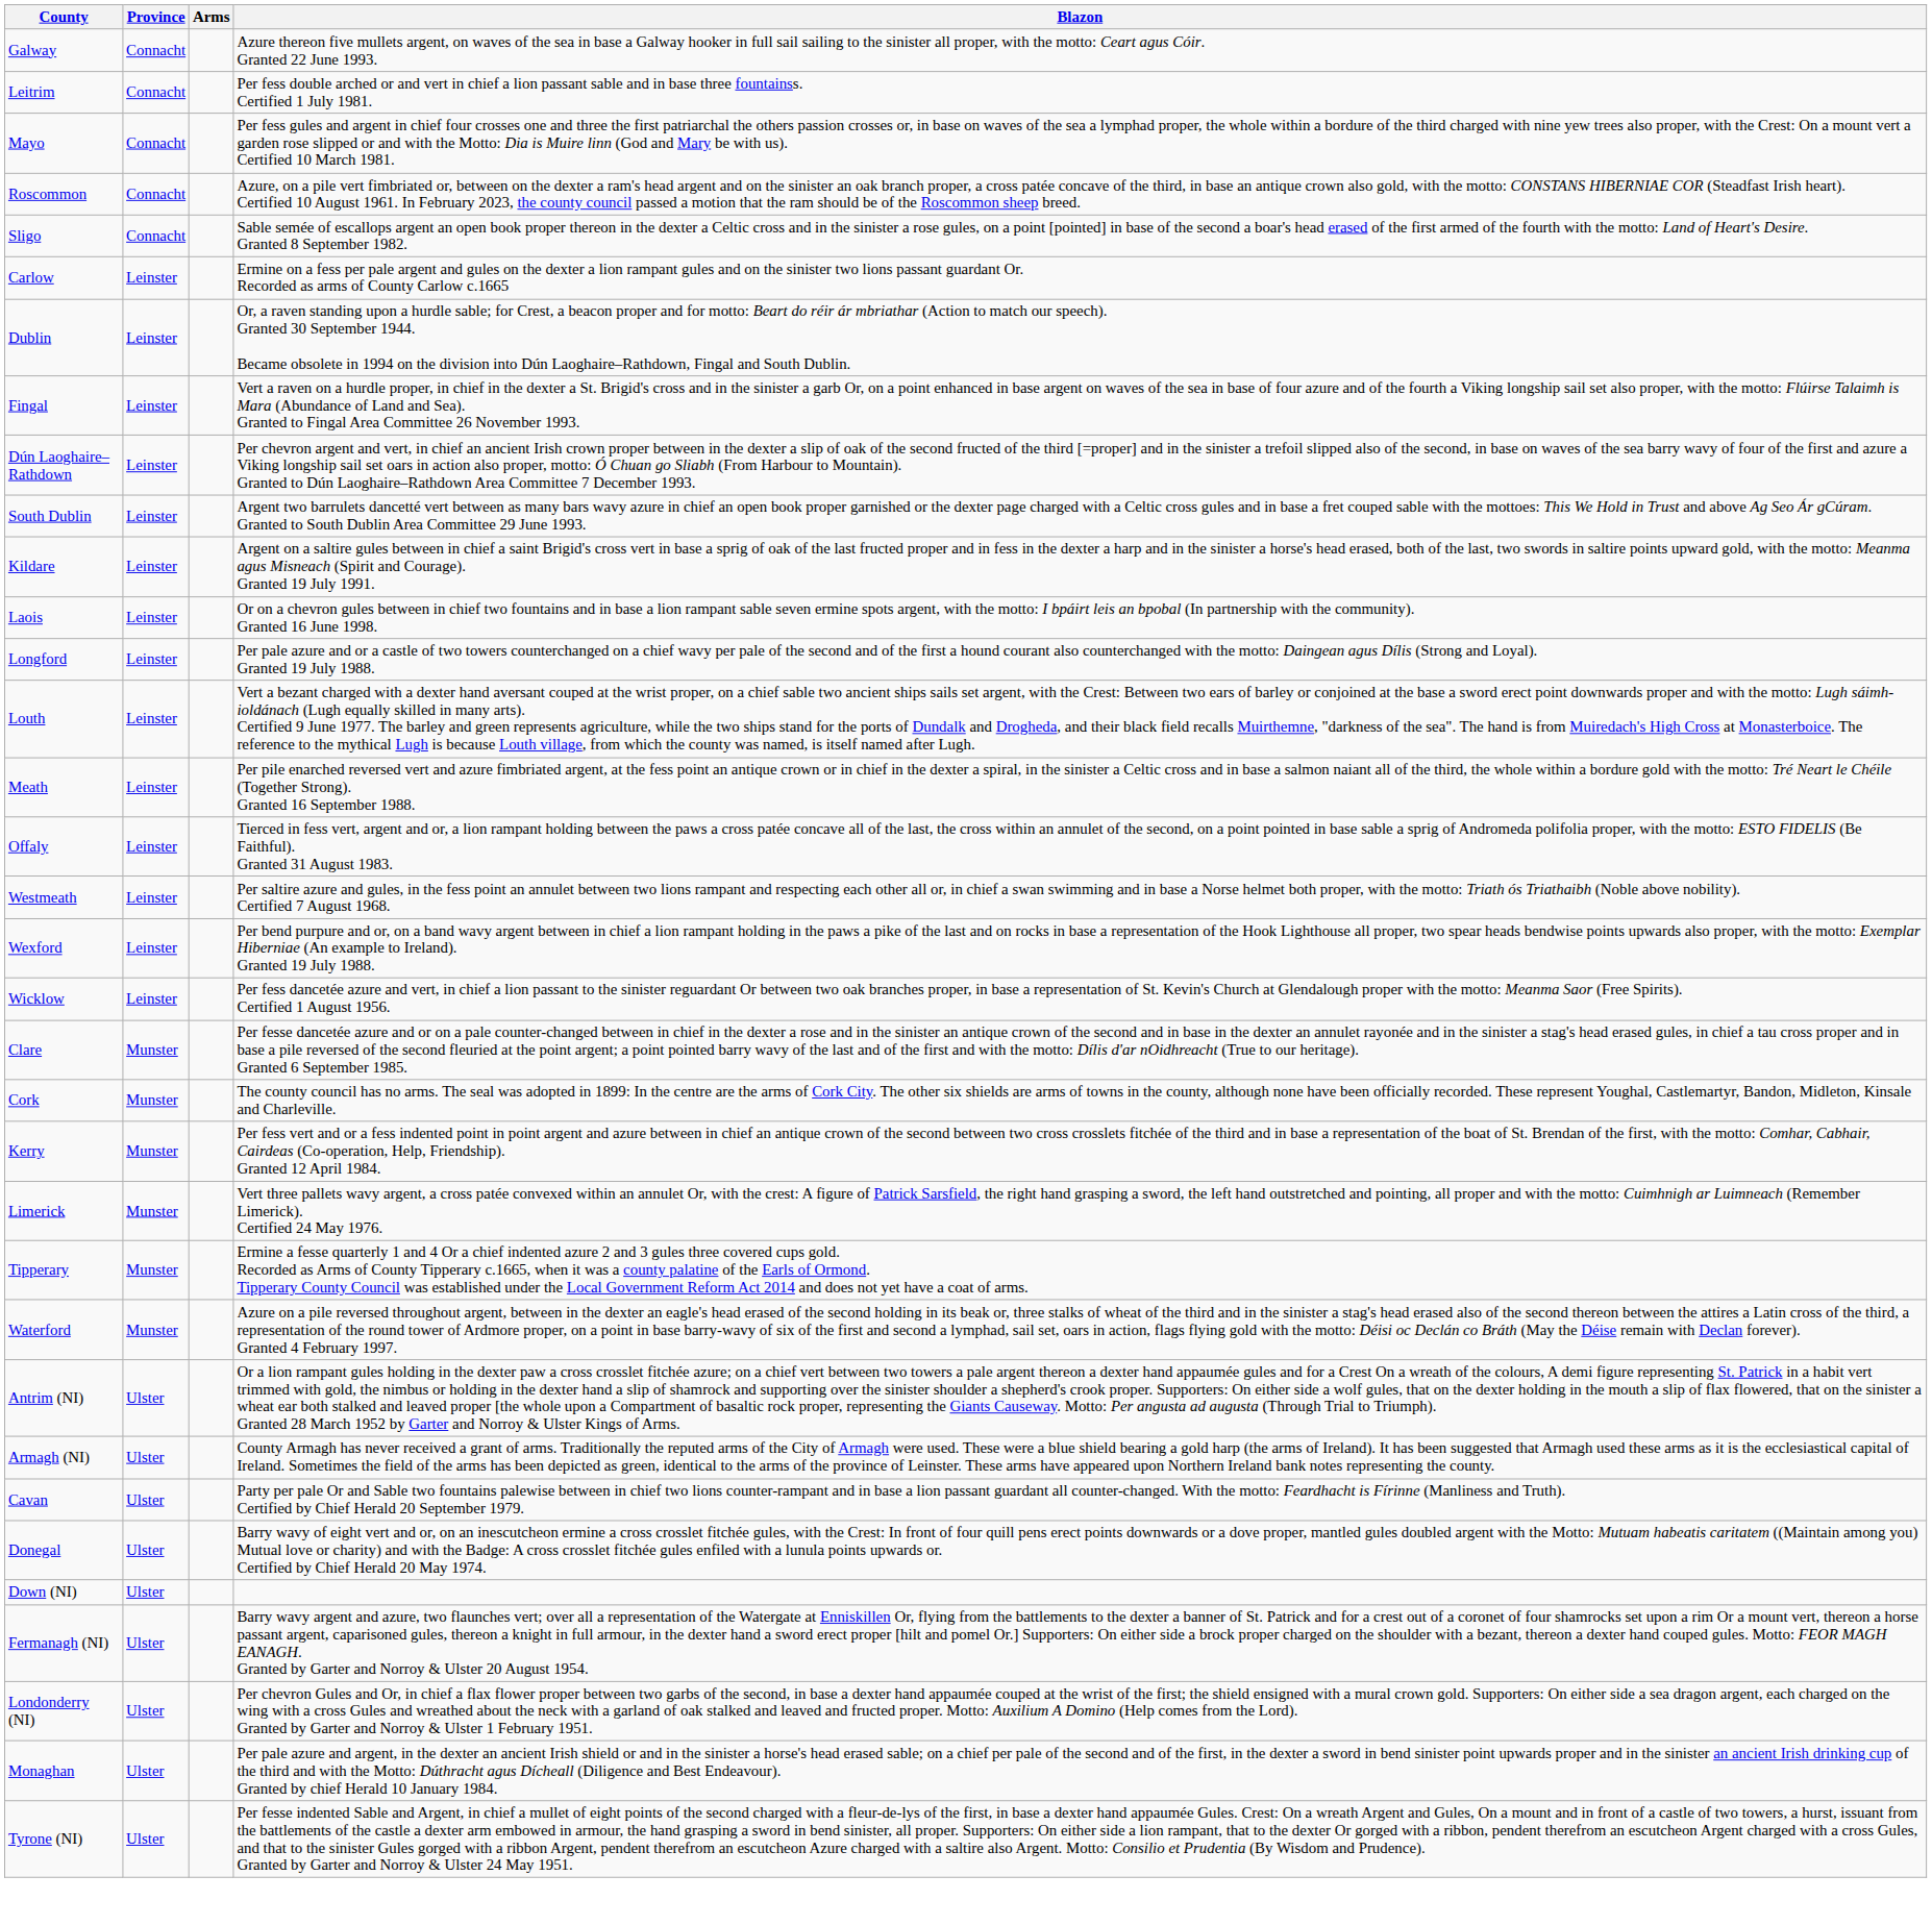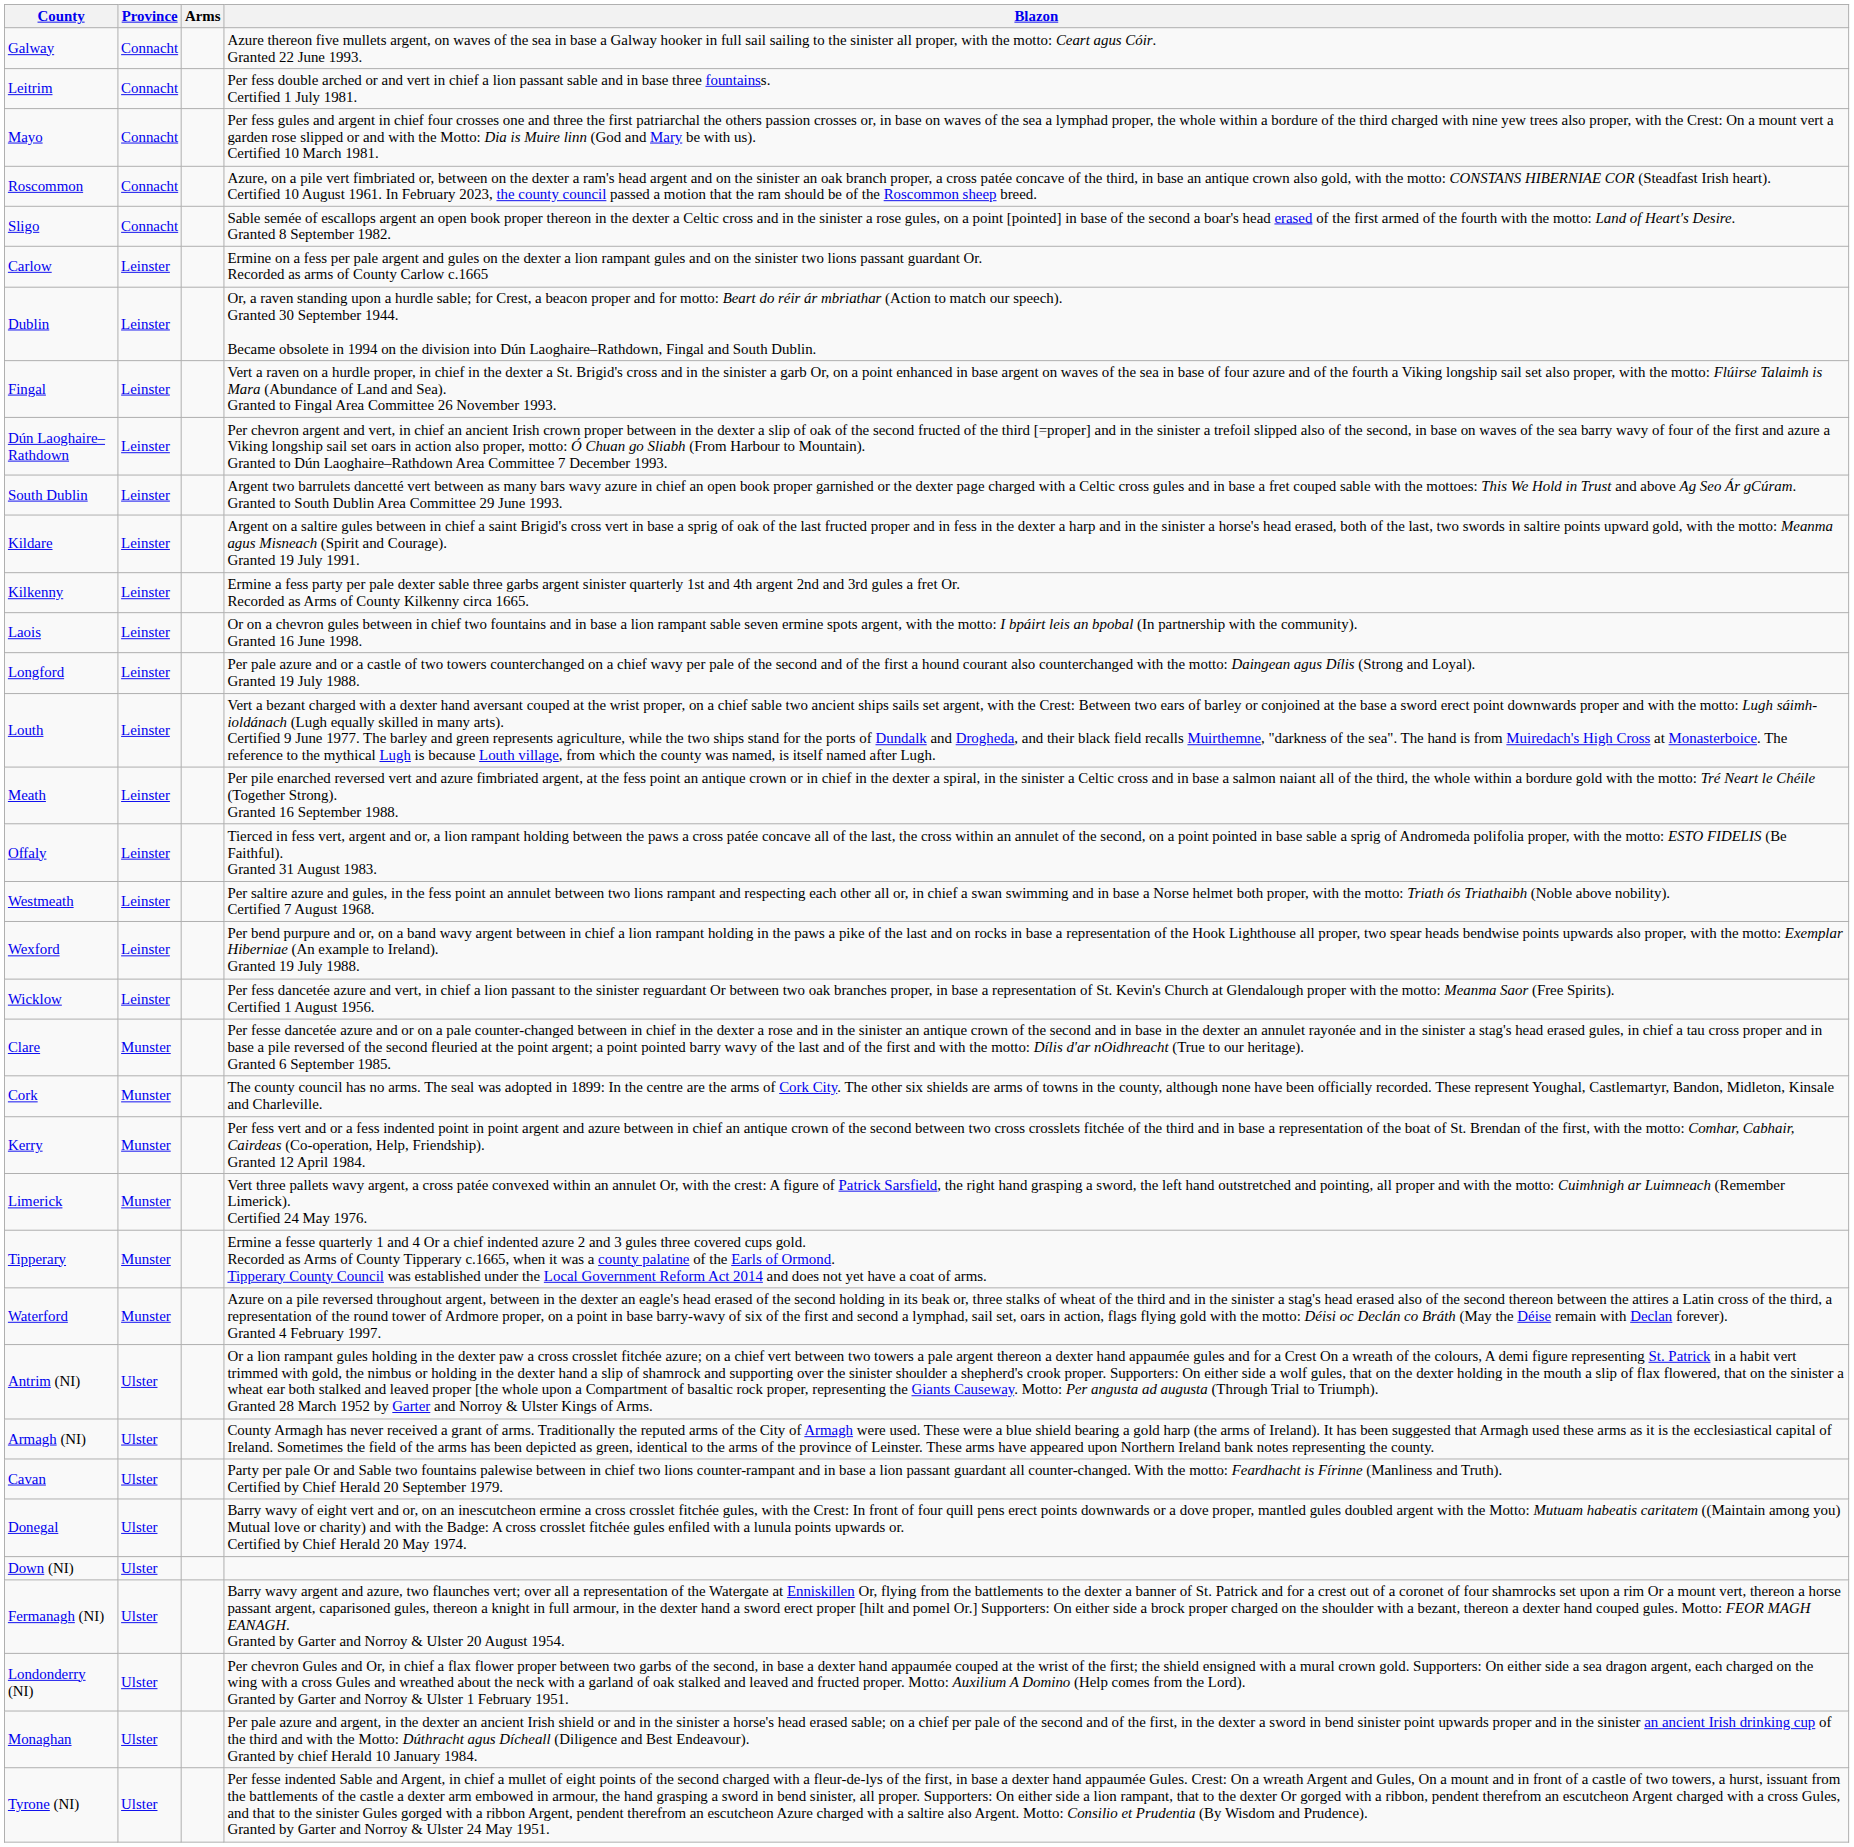+ row: Kilkenny | Leinster | Ermine a fess party per pale dexter sable three garbs argent sinister quarterly 1st and 4th argent 2nd and 3rd gules a fret Or. Recorded as Arms of County Kilkenny circa 1665.
